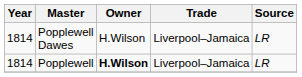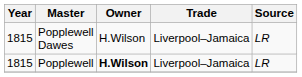Popplewell Dawes | Year: 1814 -> 1815
Popplewell | Year: 1814 -> 1815
